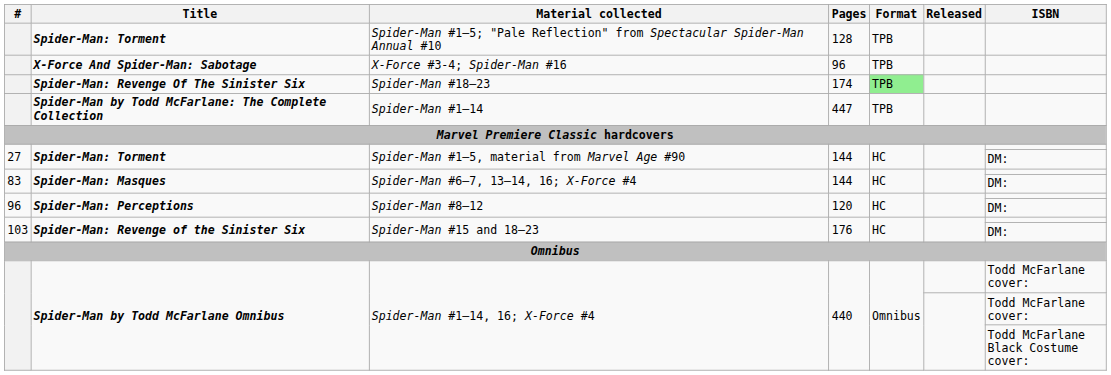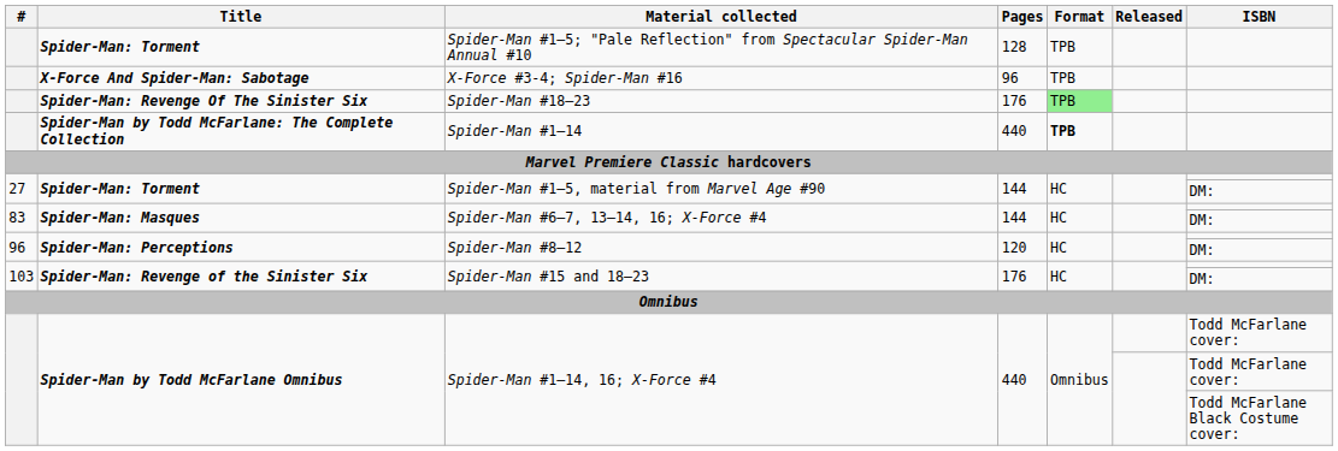Spider-Man #18–23 | Pages: 174 -> 176
Spider-Man #1–14 | Pages: 447 -> 440
Spider-Man #1–14 | Format: normal -> bold
